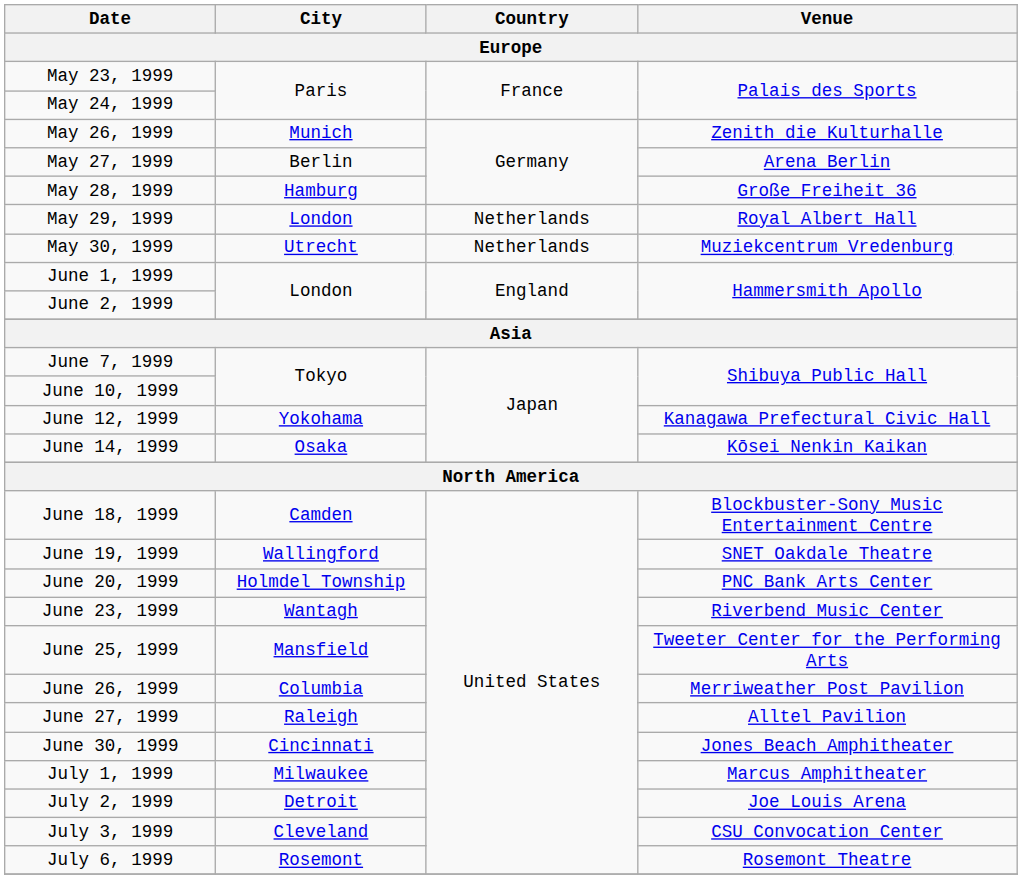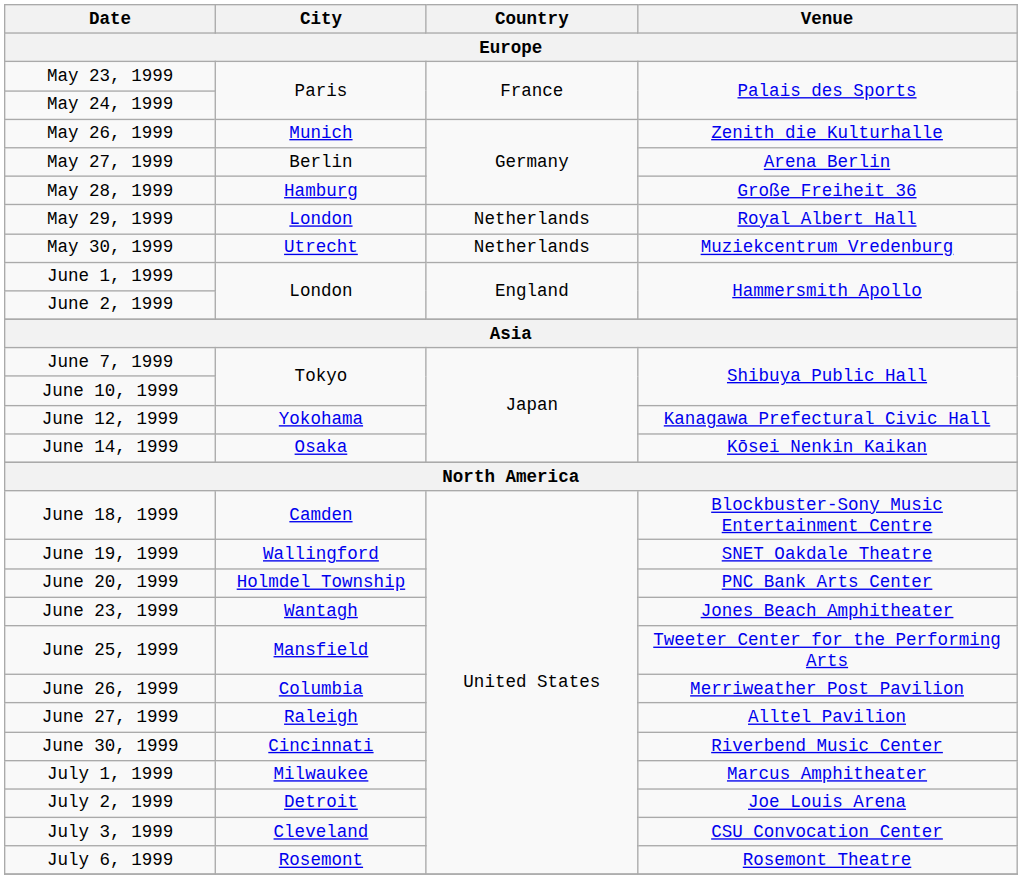June 23, 1999 | Venue: Riverbend Music Center -> Jones Beach Amphitheater
June 30, 1999 | Venue: Jones Beach Amphitheater -> Riverbend Music Center
